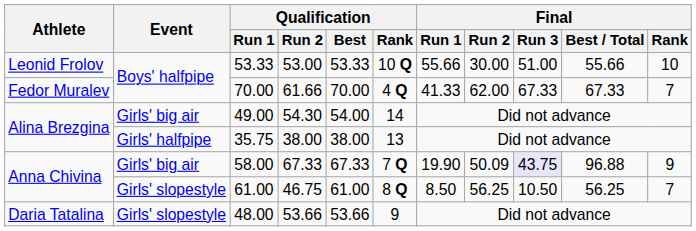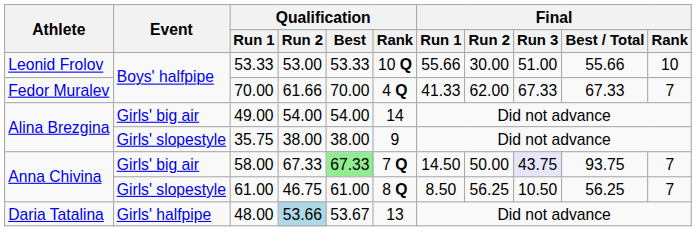49.00 | Qualification / Run 2: 54.30 -> 54.00
35.75 | Event: Girls' halfpipe -> Girls' slopestyle
35.75 | Qualification / Rank: 13 -> 9
58.00 | Qualification / Best: no background -> lightgreen background
58.00 | Final / Run 1: 19.90 -> 14.50
58.00 | Final / Run 2: 50.09 -> 50.00
58.00 | Final / Best / Total: 96.88 -> 93.75
58.00 | Final / Rank: 9 -> 7
48.00 | Event: Girls' slopestyle -> Girls' halfpipe
48.00 | Qualification / Run 2: no background -> lightblue background
48.00 | Qualification / Best: 53.66 -> 53.67
48.00 | Qualification / Rank: 9 -> 13
